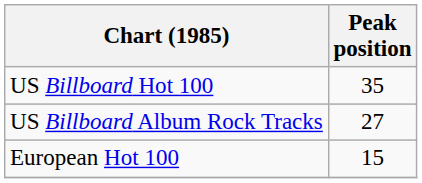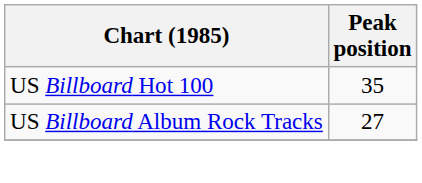- row: European Hot 100 | 15
